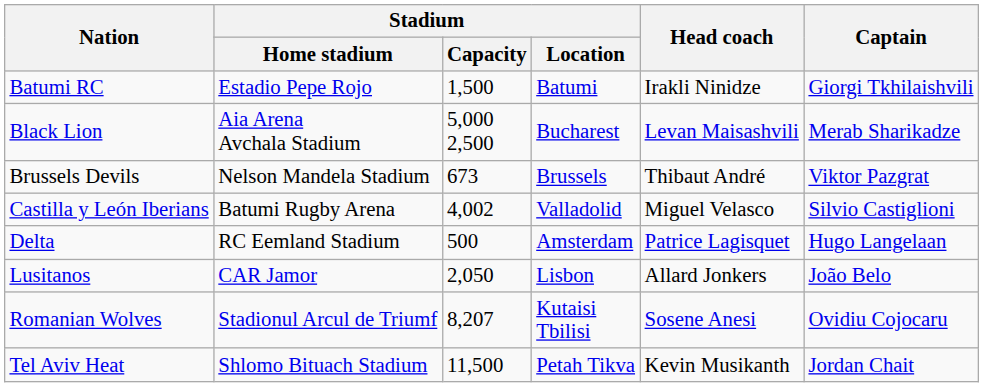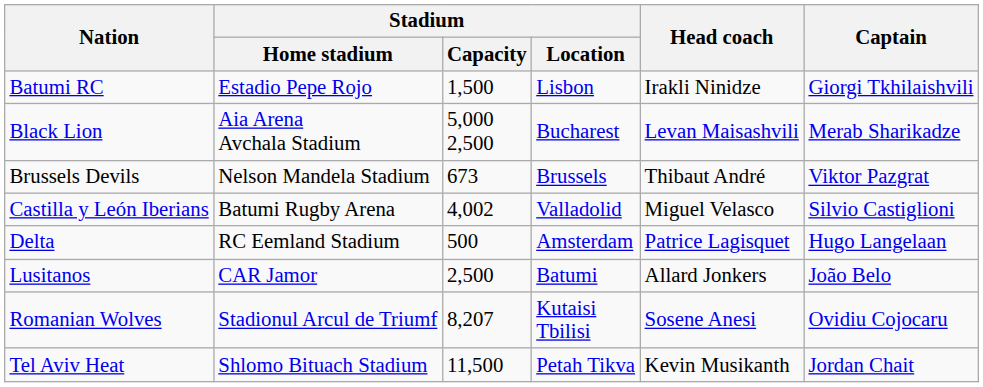Batumi RC | Stadium / Location: Batumi -> Lisbon
Lusitanos | Stadium / Capacity: 2,050 -> 2,500
Lusitanos | Stadium / Location: Lisbon -> Batumi
